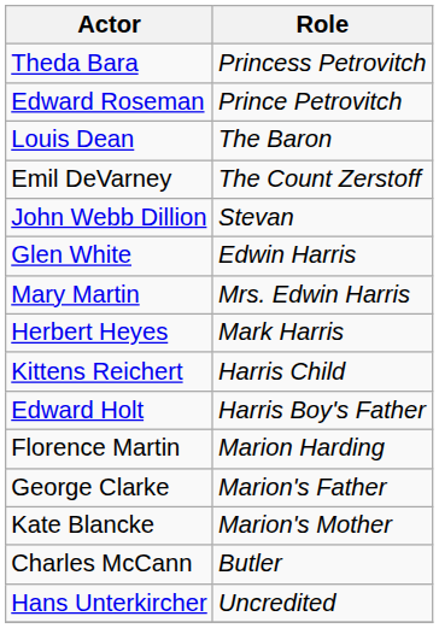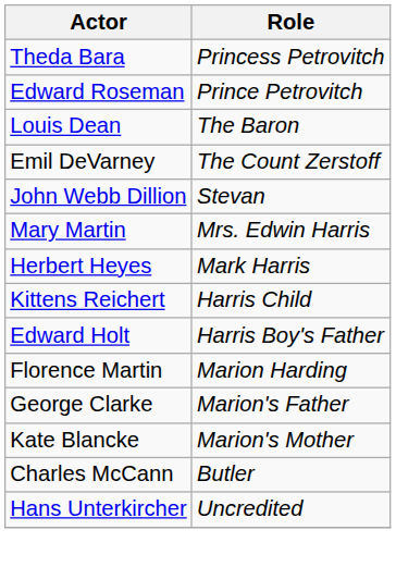- row: Glen White | Edwin Harris
